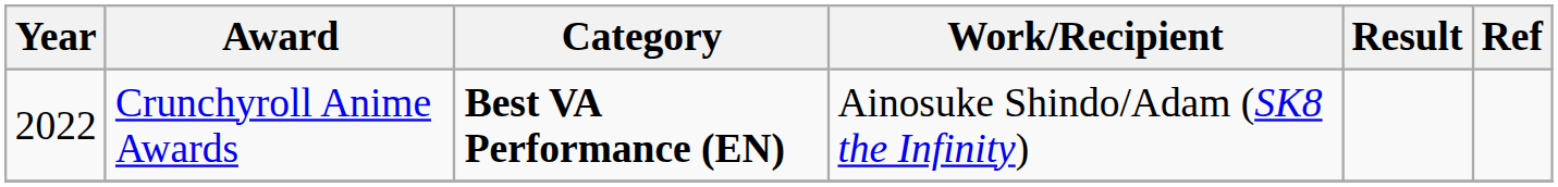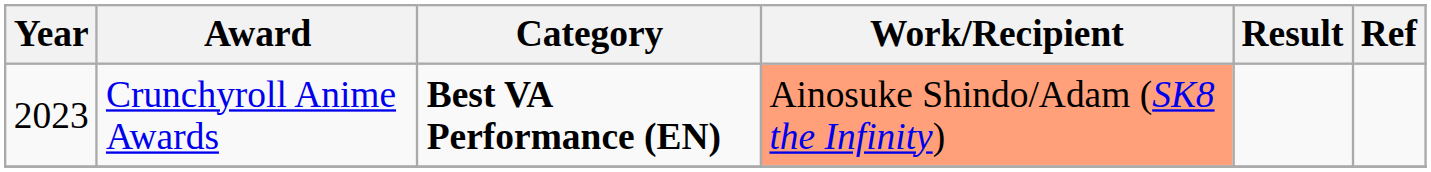Crunchyroll Anime Awards | Year: 2022 -> 2023
Crunchyroll Anime Awards | Work/Recipient: no background -> lightsalmon background
